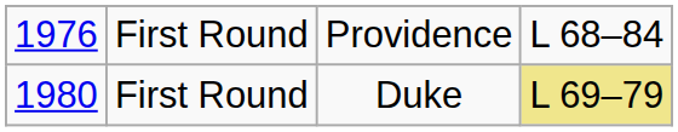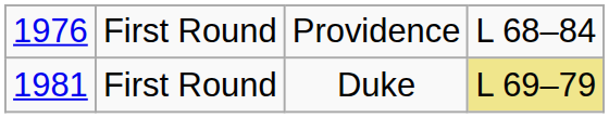First Round / Duke | column 1: 1980 -> 1981
